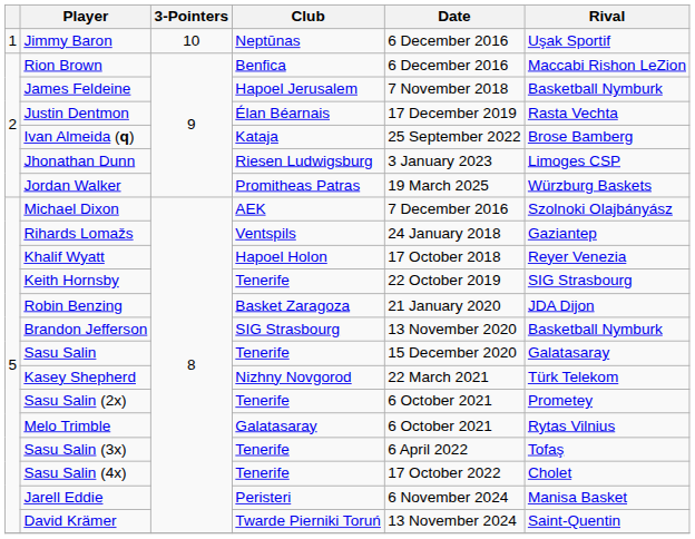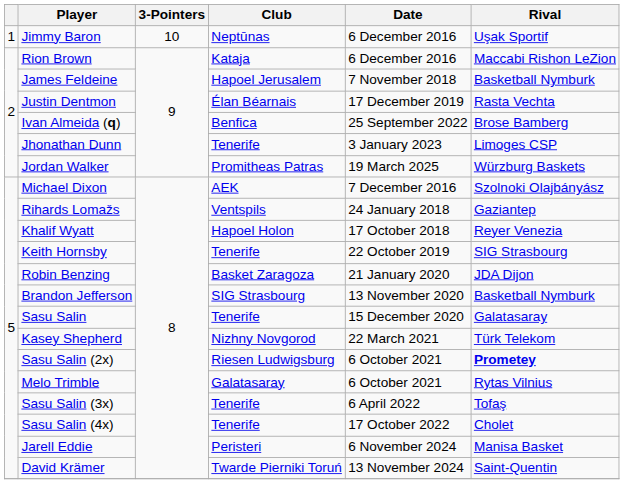Rion Brown | Club: Benfica -> Kataja
Ivan Almeida (q) | Club: Kataja -> Benfica
Jhonathan Dunn | Club: Riesen Ludwigsburg -> Tenerife
Sasu Salin (2x) | Club: Tenerife -> Riesen Ludwigsburg
Sasu Salin (2x) | Rival: normal -> bold
